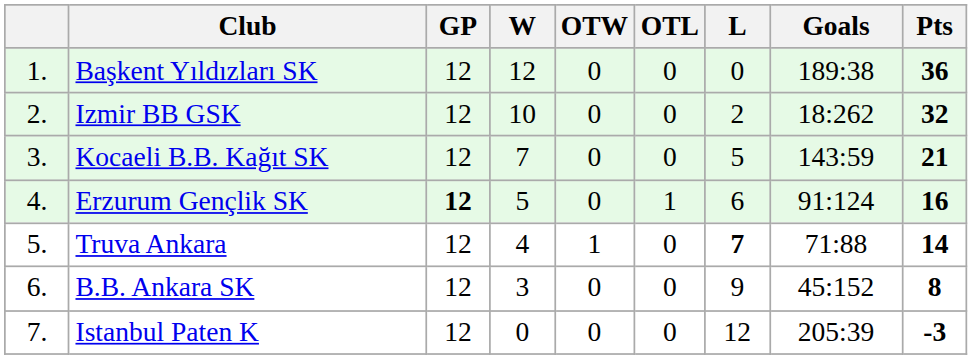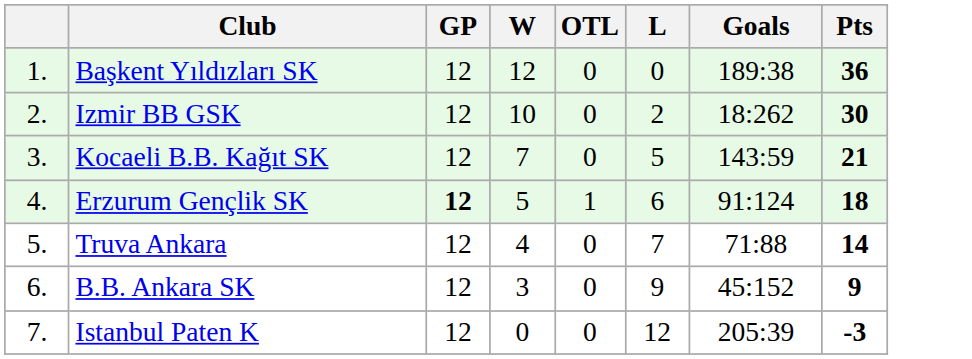- column: OTW | 0 | 0 | 0 | 0 | 1 | 0 | 0
Izmir BB GSK | Pts: 32 -> 30
Erzurum Gençlik SK | Pts: 16 -> 18
Truva Ankara | L: bold -> normal
B.B. Ankara SK | Pts: 8 -> 9
